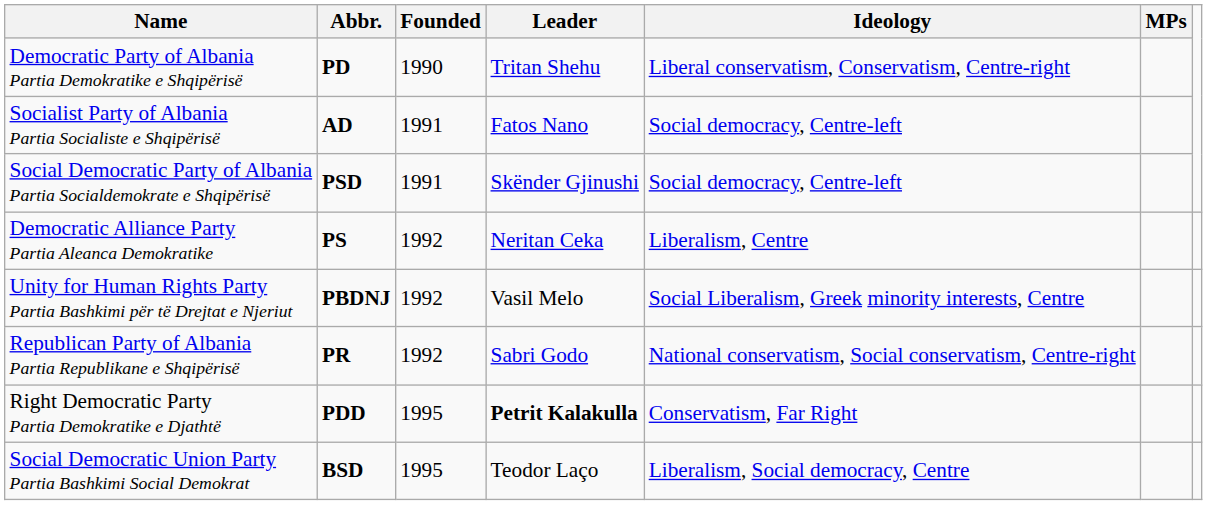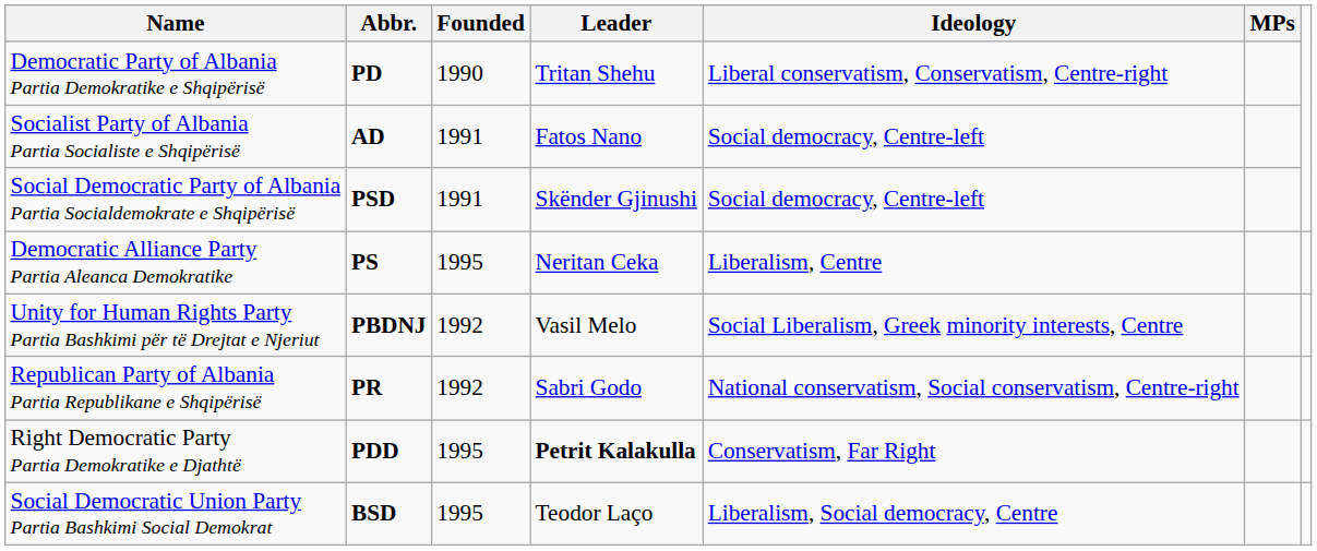Democratic Alliance Party Partia Aleanca Demokratike | Founded: 1992 -> 1995
